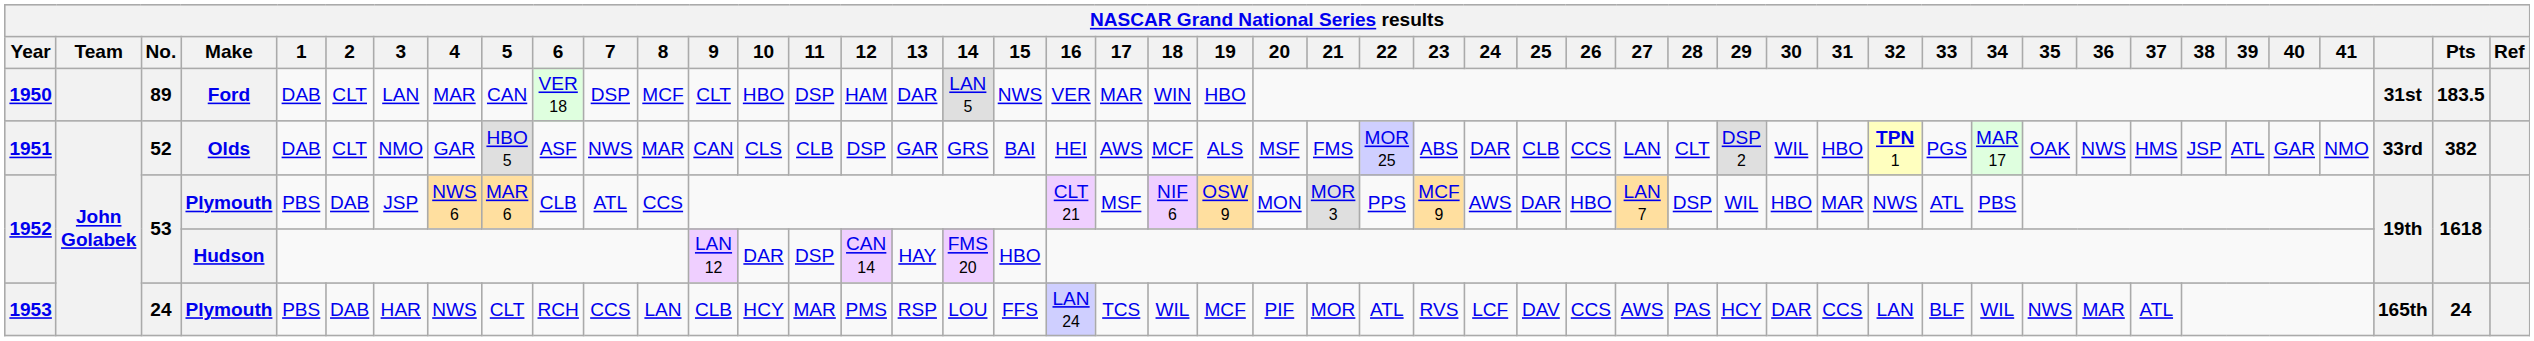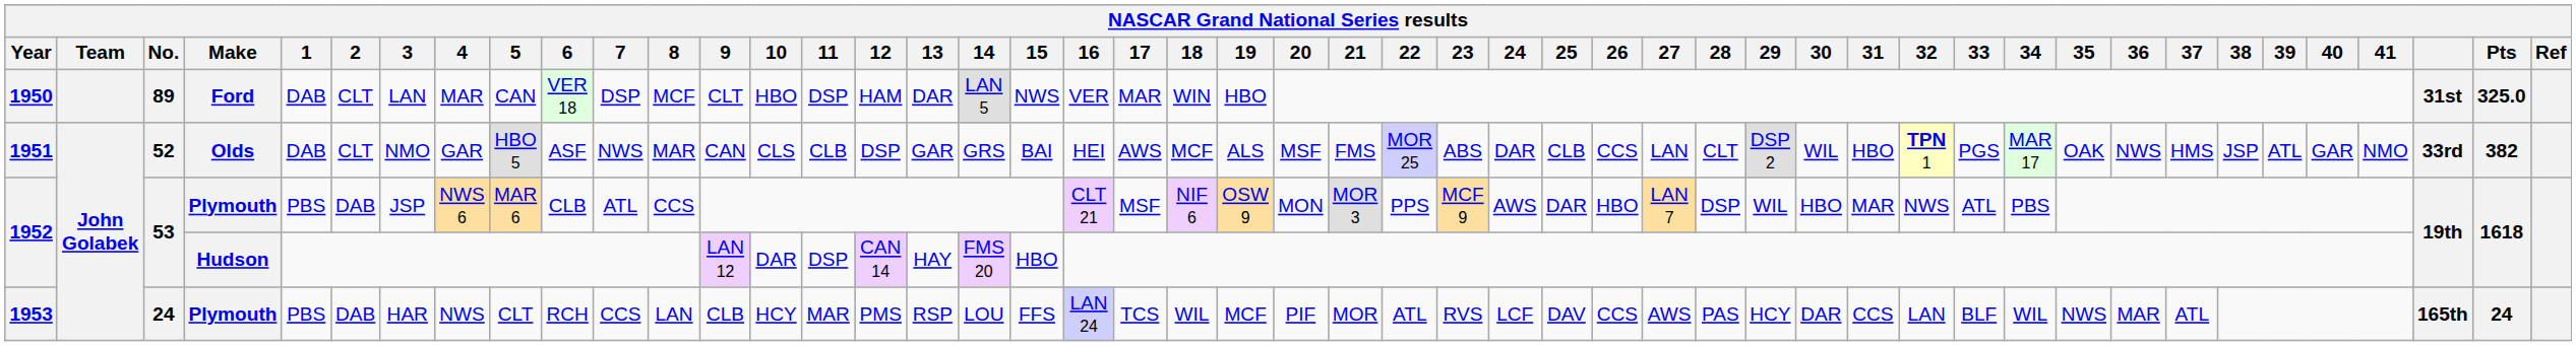1950 | Pts: 183.5 -> 325.0
